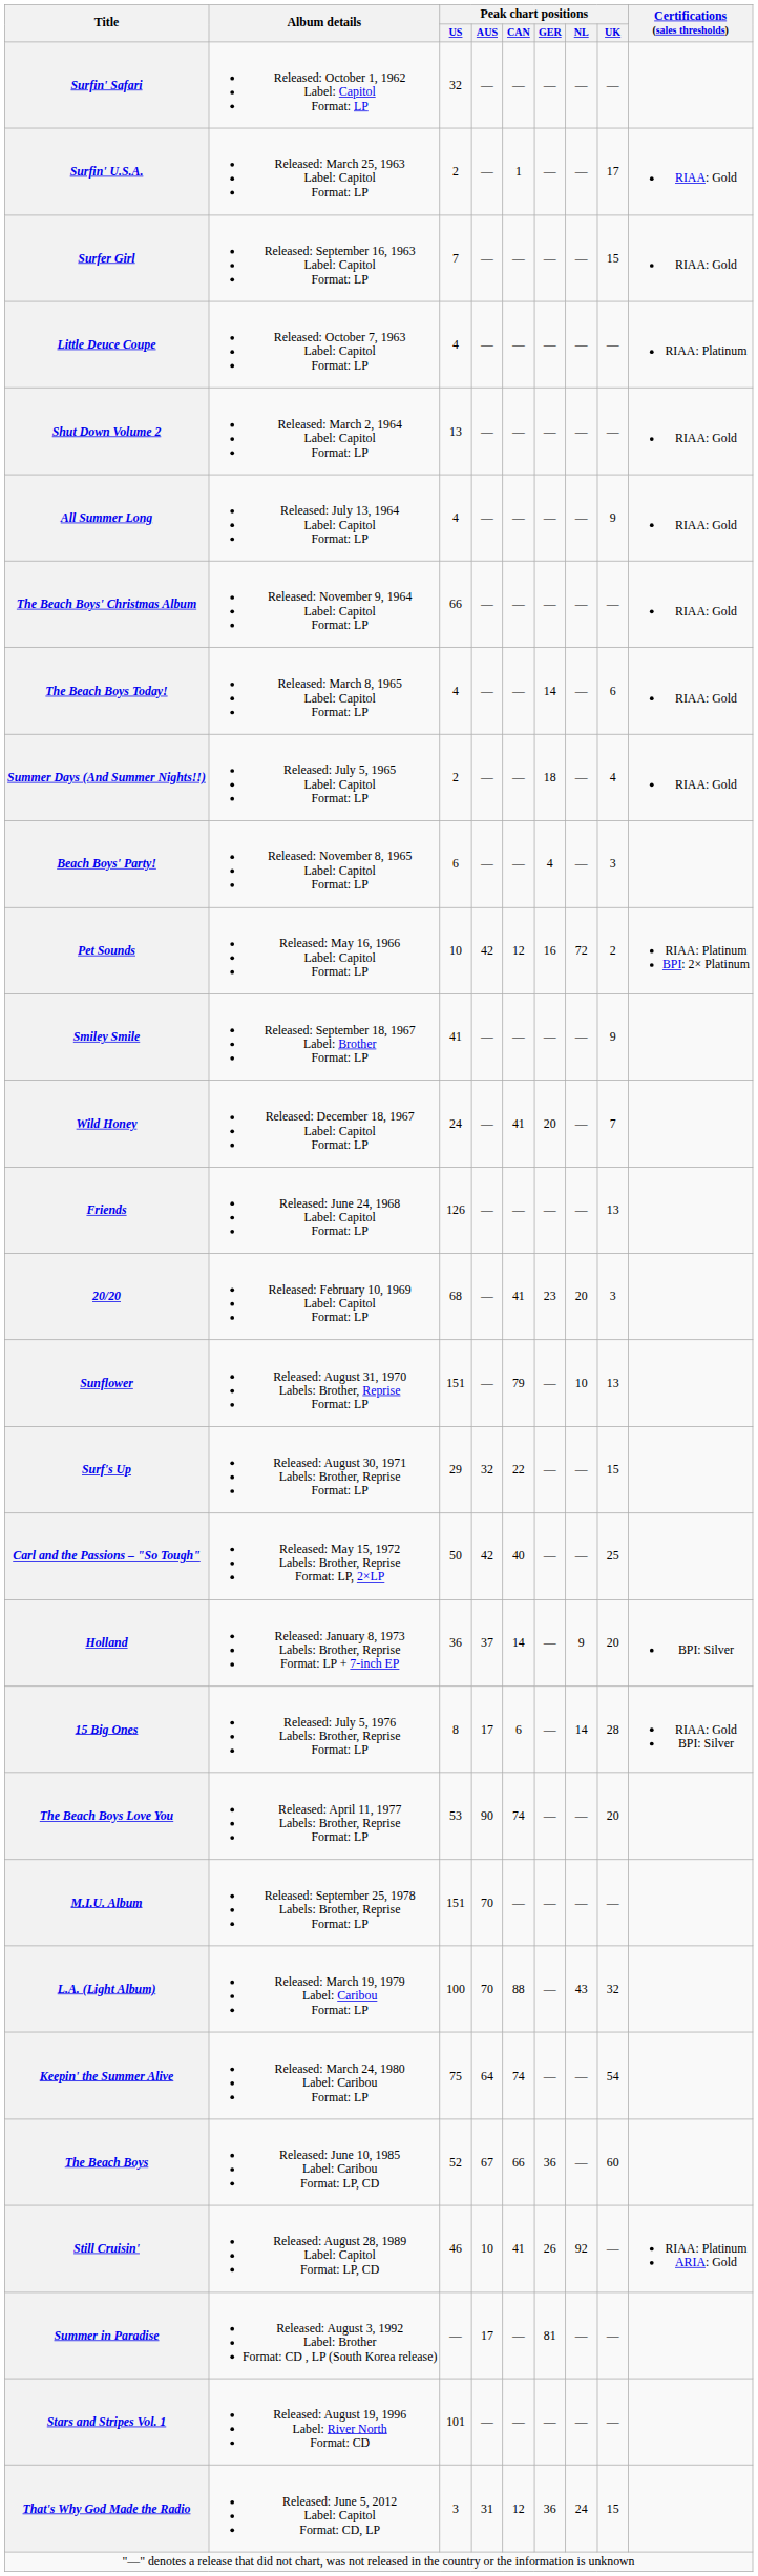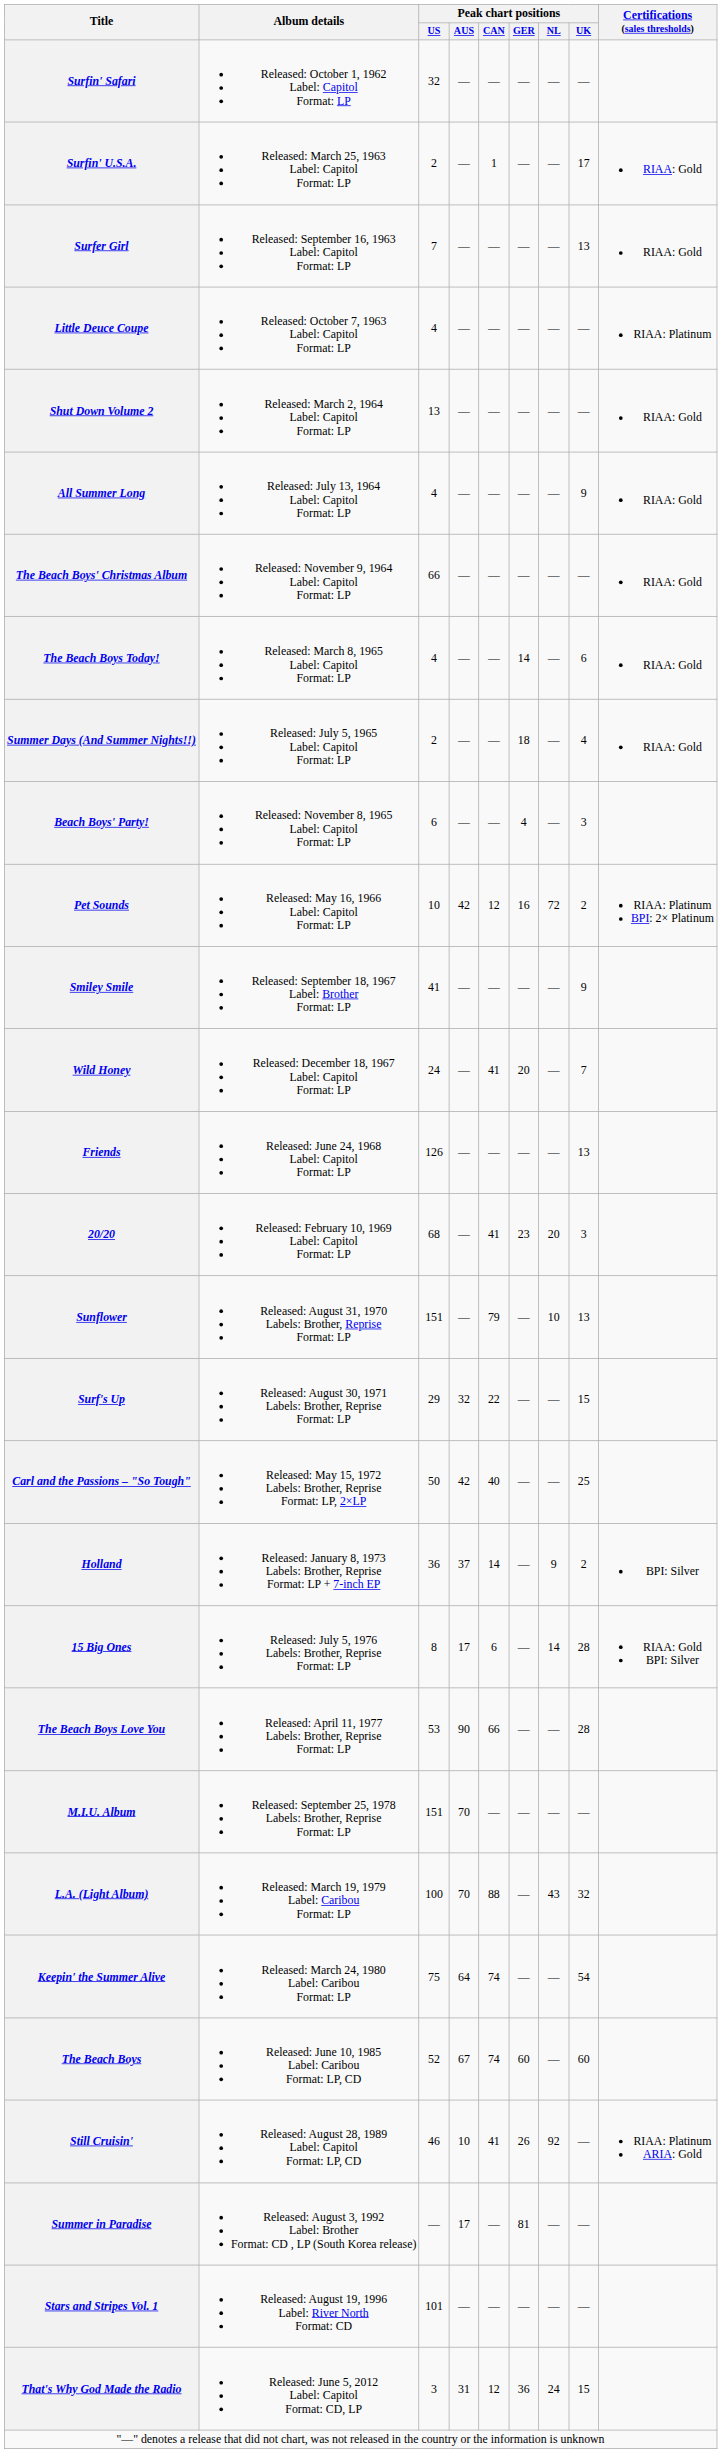Surfer Girl | Peak chart positions / UK: 15 -> 13
Holland | Peak chart positions / UK: 20 -> 2
The Beach Boys Love You | Peak chart positions / CAN: 74 -> 66
The Beach Boys Love You | Peak chart positions / UK: 20 -> 28
The Beach Boys | Peak chart positions / CAN: 66 -> 74
The Beach Boys | Peak chart positions / GER: 36 -> 60
